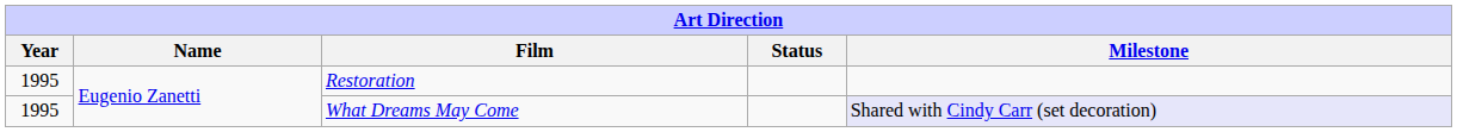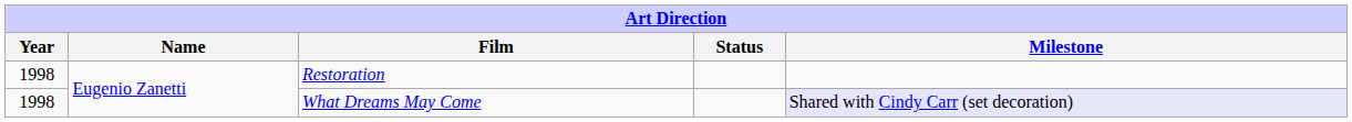Restoration | Year: 1995 -> 1998
What Dreams May Come | Year: 1995 -> 1998
